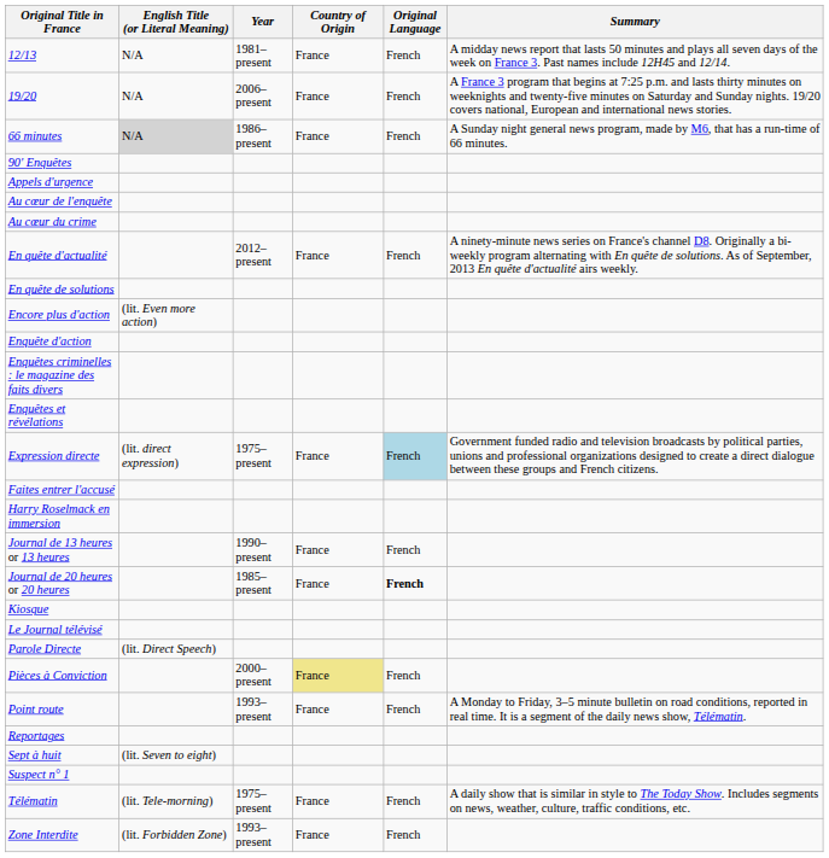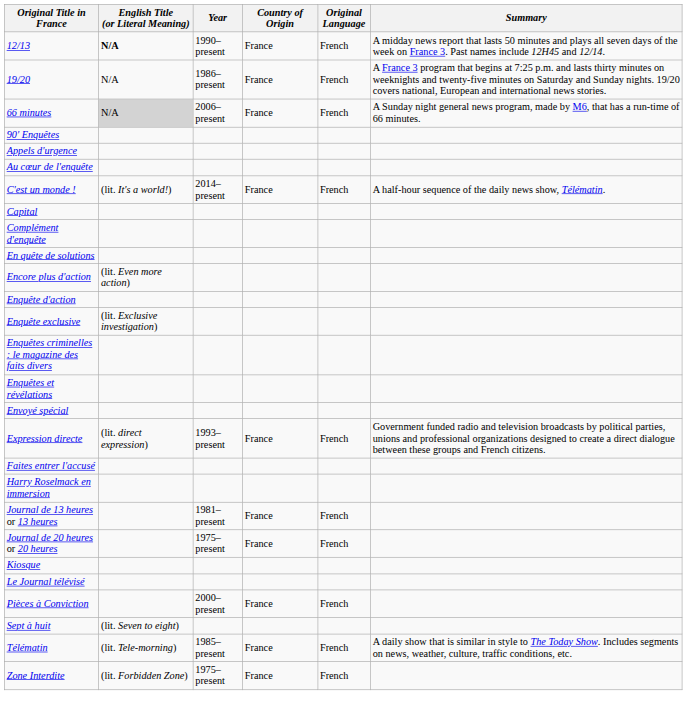12/13 | English Title (or Literal Meaning): normal -> bold
12/13 | Year: 1981–present -> 1990–present
19/20 | Year: 2006–present -> 1986–present
66 minutes | Year: 1986–present -> 2006–present
- row: Au cœur du crime
+ row: C'est un monde ! | (lit. It's a world!) | 2014–present | France | French | A half-hour sequence of the daily news show, Télématin.
+ row: Capital
+ row: Complément d'enquête
- row: En quête d'actualité | 2012–present | France | French | A ninety-minute news series on France's channel D8. Originally a bi-weekly program alternating with En quête de solutions. As of September, 2013 En quête d'actualité airs weekly.
+ row: Enquête exclusive | (lit. Exclusive investigation)
+ row: Envoyé spécial
Expression directe | Year: 1975–present -> 1993–present
Expression directe | Original Language: lightblue background -> no background
Journal de 13 heures or 13 heures | Year: 1990–present -> 1981–present
Journal de 20 heures or 20 heures | Year: 1985–present -> 1975–present
Journal de 20 heures or 20 heures | Original Language: bold -> normal
- row: Parole Directe | (lit. Direct Speech)
Pièces à Conviction | Country of Origin: khaki background -> no background
- row: Point route | 1993–present | France | French | A Monday to Friday, 3–5 minute bulletin on road conditions, reported in real time. It is a segment of the daily news show, Télématin.
- row: Reportages
- row: Suspect n° 1
Télématin | Year: 1975–present -> 1985–present
Zone Interdite | Year: 1993–present -> 1975–present
